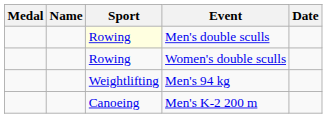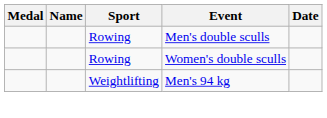Men's double sculls | Sport: lightyellow background -> no background
- row: Canoeing | Men's K-2 200 m
